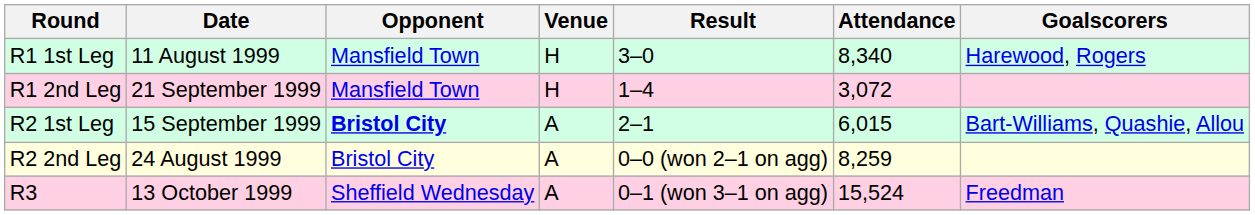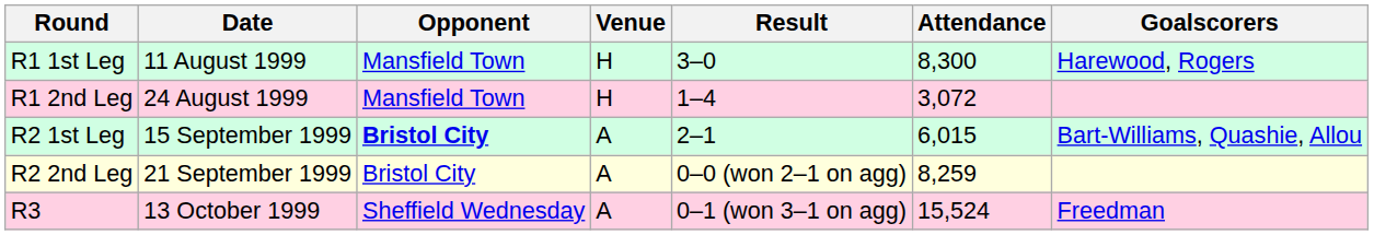R1 1st Leg | Attendance: 8,340 -> 8,300
R1 2nd Leg | Date: 21 September 1999 -> 24 August 1999
R2 2nd Leg | Date: 24 August 1999 -> 21 September 1999
